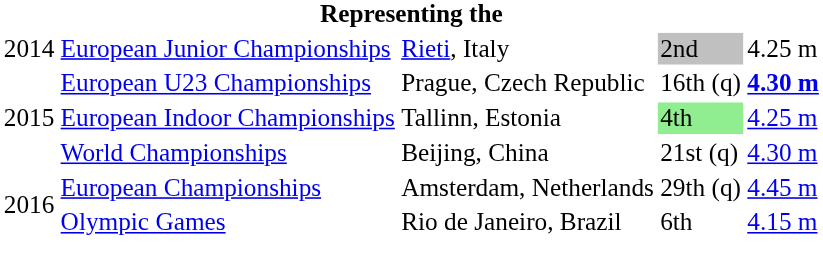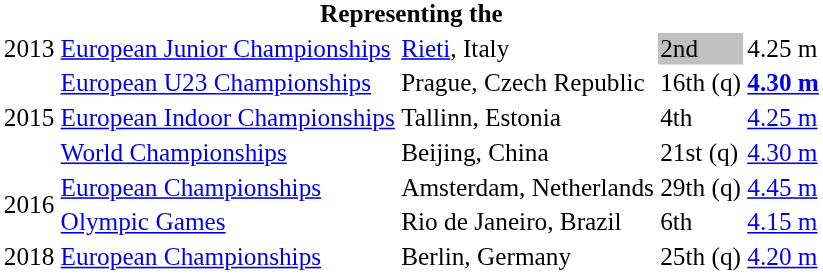Rieti, Italy | column 1: 2014 -> 2013
Tallinn, Estonia | column 4: lightgreen background -> no background
+ row: 2018 | European Championships | Berlin, Germany | 25th (q) | 4.20 m
